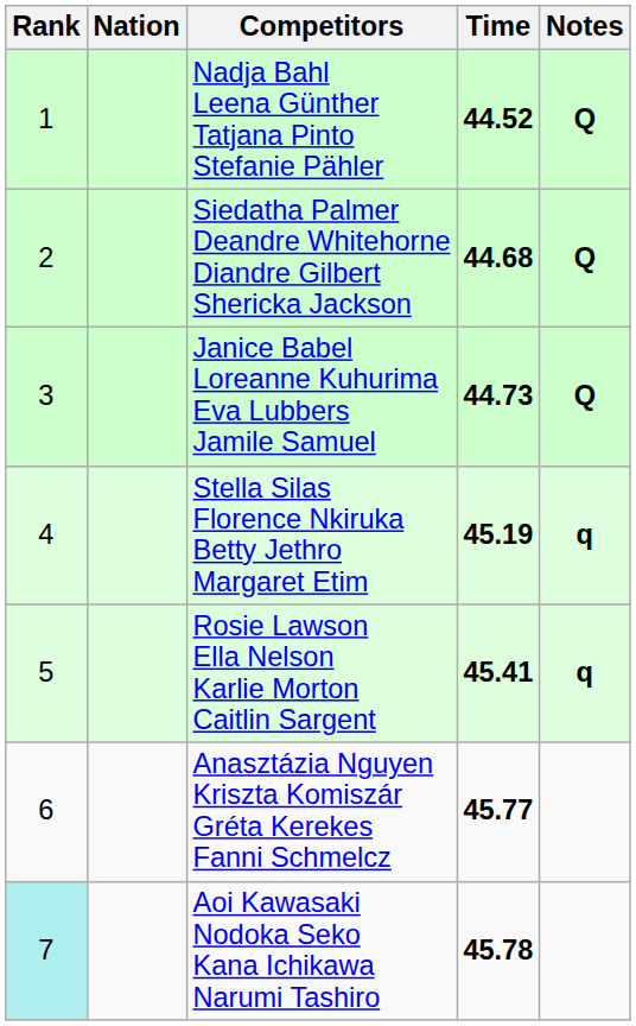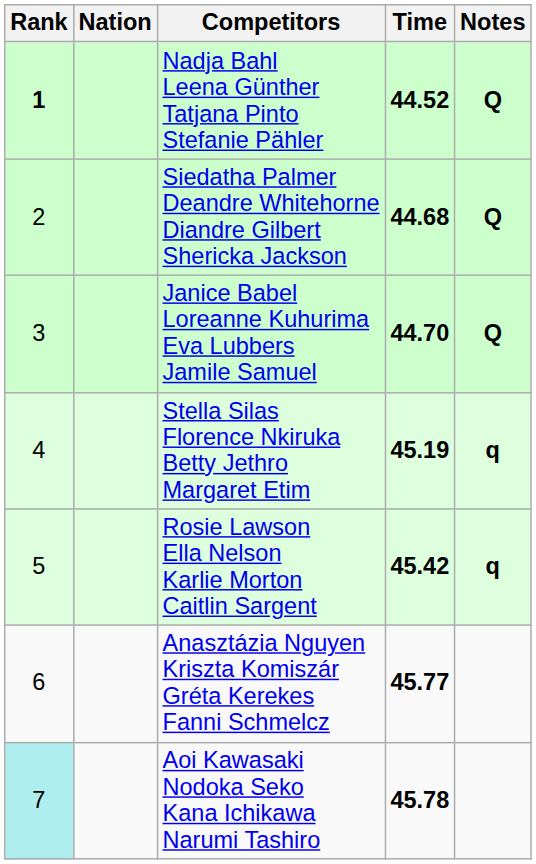Nadja Bahl Leena Günther Tatjana Pinto Stefanie Pähler | Rank: normal -> bold
Janice Babel Loreanne Kuhurima Eva Lubbers Jamile Samuel | Time: 44.73 -> 44.70
Rosie Lawson Ella Nelson Karlie Morton Caitlin Sargent | Time: 45.41 -> 45.42
